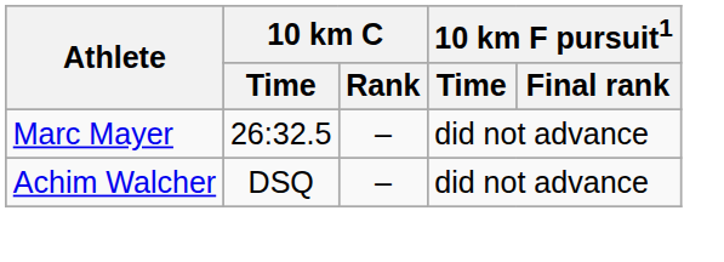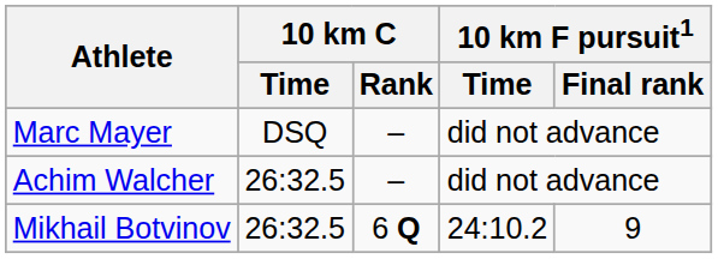Marc Mayer | 10 km C / Time: 26:32.5 -> DSQ
Achim Walcher | 10 km C / Time: DSQ -> 26:32.5
+ row: Mikhail Botvinov | 26:32.5 | 6 Q | 24:10.2 | 9
